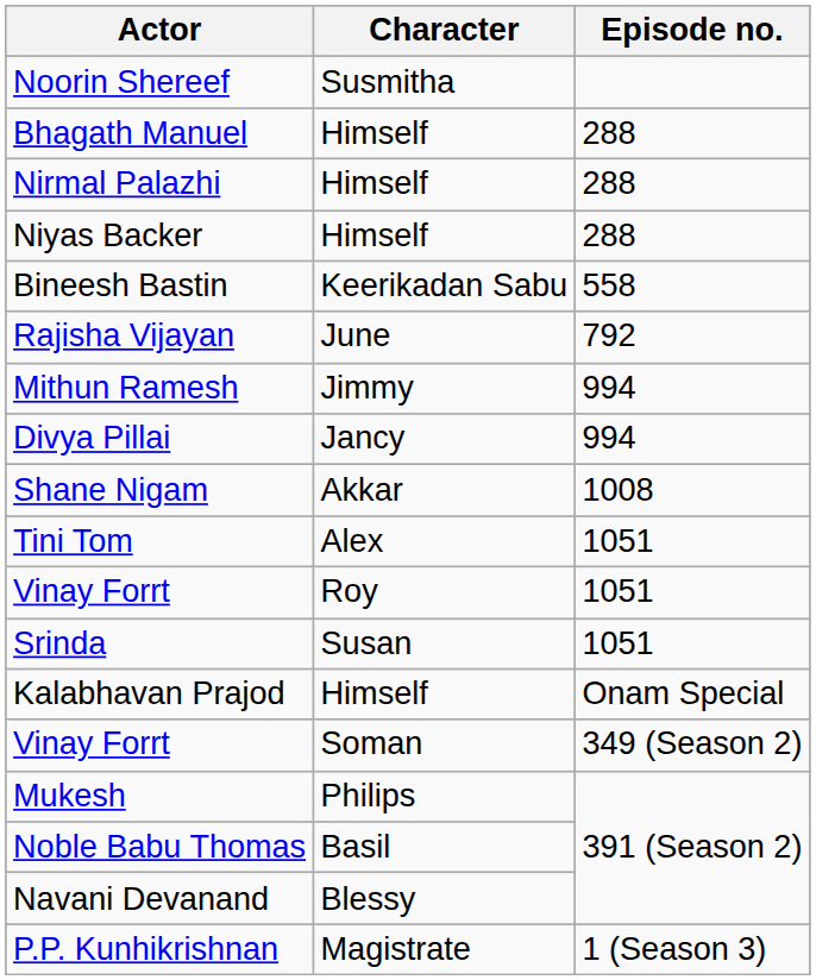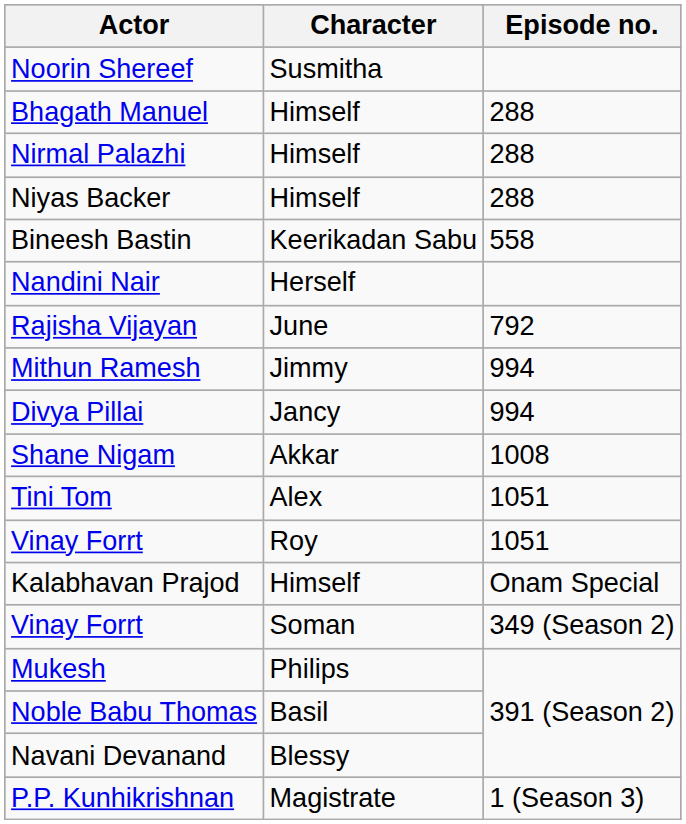+ row: Nandini Nair | Herself
- row: Srinda | Susan | 1051
